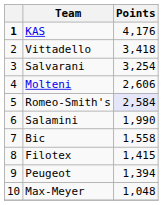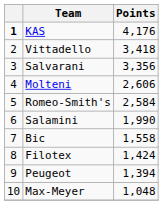Salvarani | Points: 3,254 -> 3,356
Romeo-Smith's | Points: lavender background -> no background
Filotex | Points: 1,415 -> 1,424
